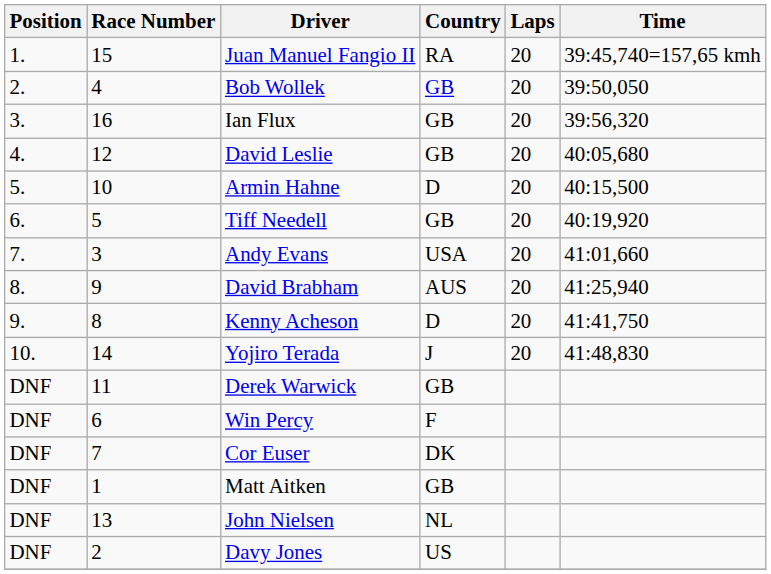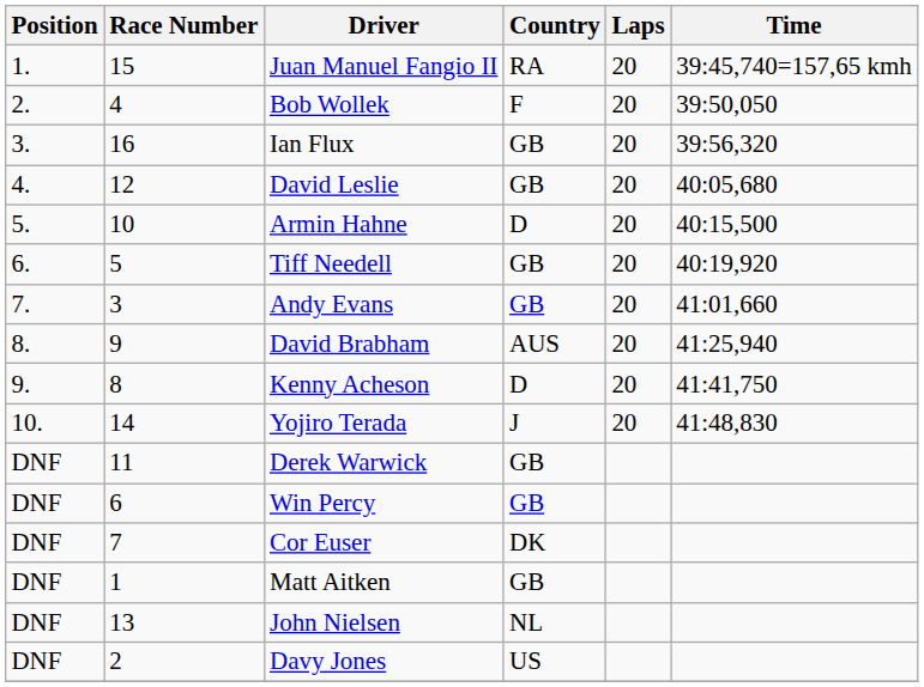Bob Wollek | Country: GB -> F
Andy Evans | Country: USA -> GB
Win Percy | Country: F -> GB
